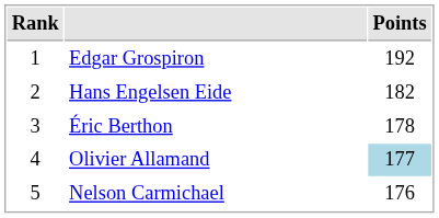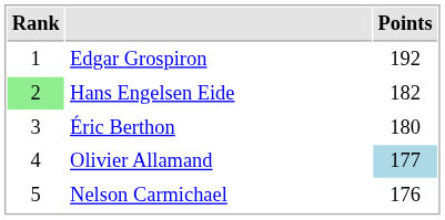Hans Engelsen Eide | Rank: no background -> lightgreen background
Éric Berthon | Points: 178 -> 180
